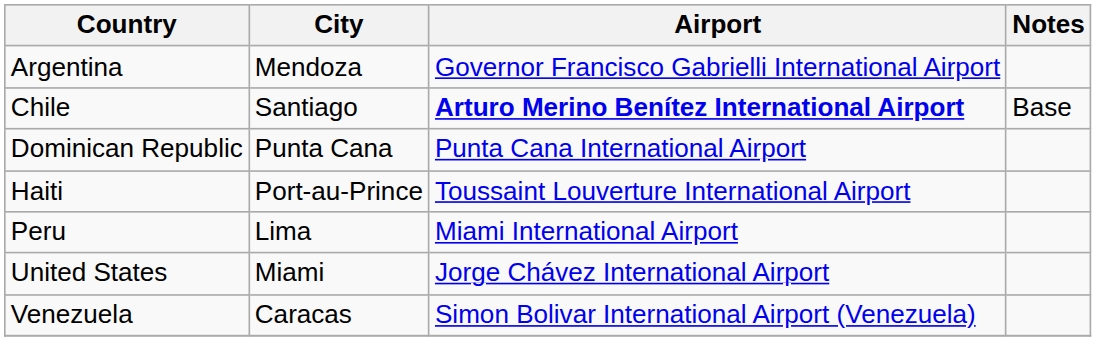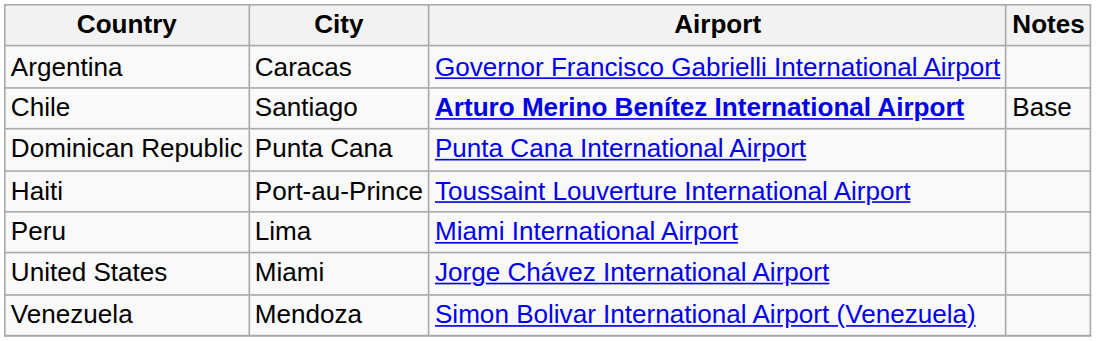Argentina | City: Mendoza -> Caracas
Venezuela | City: Caracas -> Mendoza
